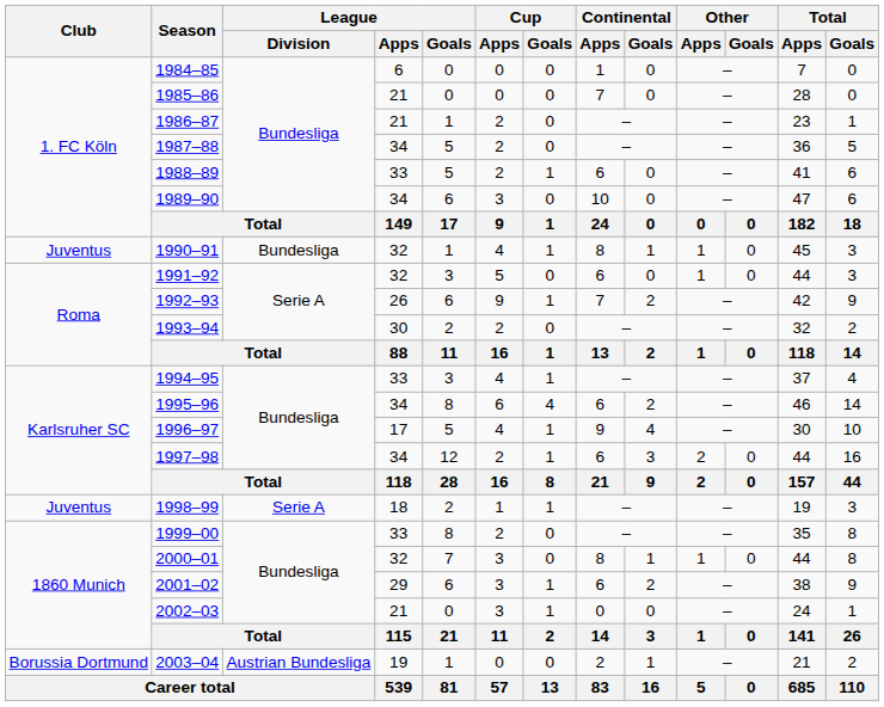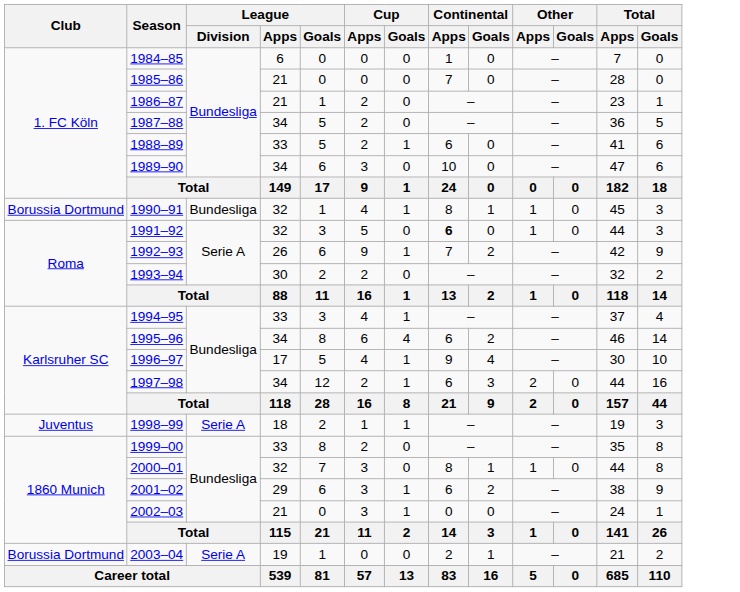1990–91 | Club: Juventus -> Borussia Dortmund
1991–92 | Continental / Apps: normal -> bold
2003–04 | League / Division: Austrian Bundesliga -> Serie A
